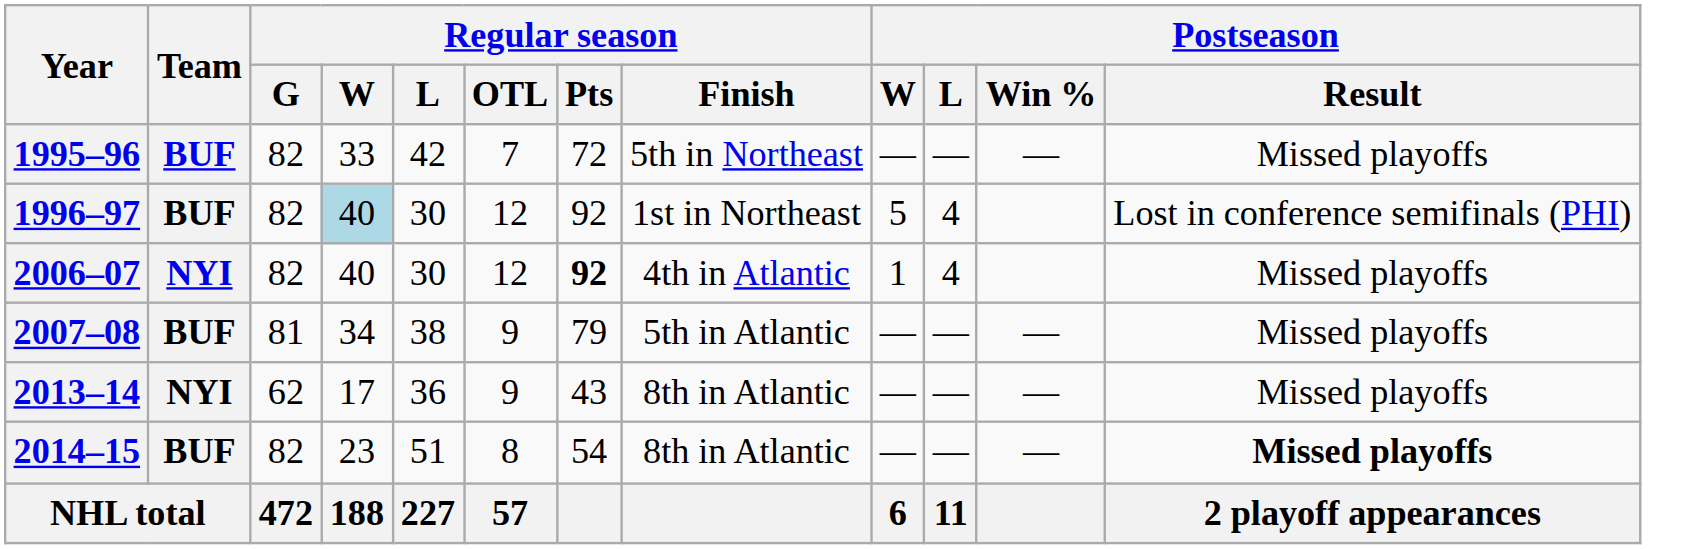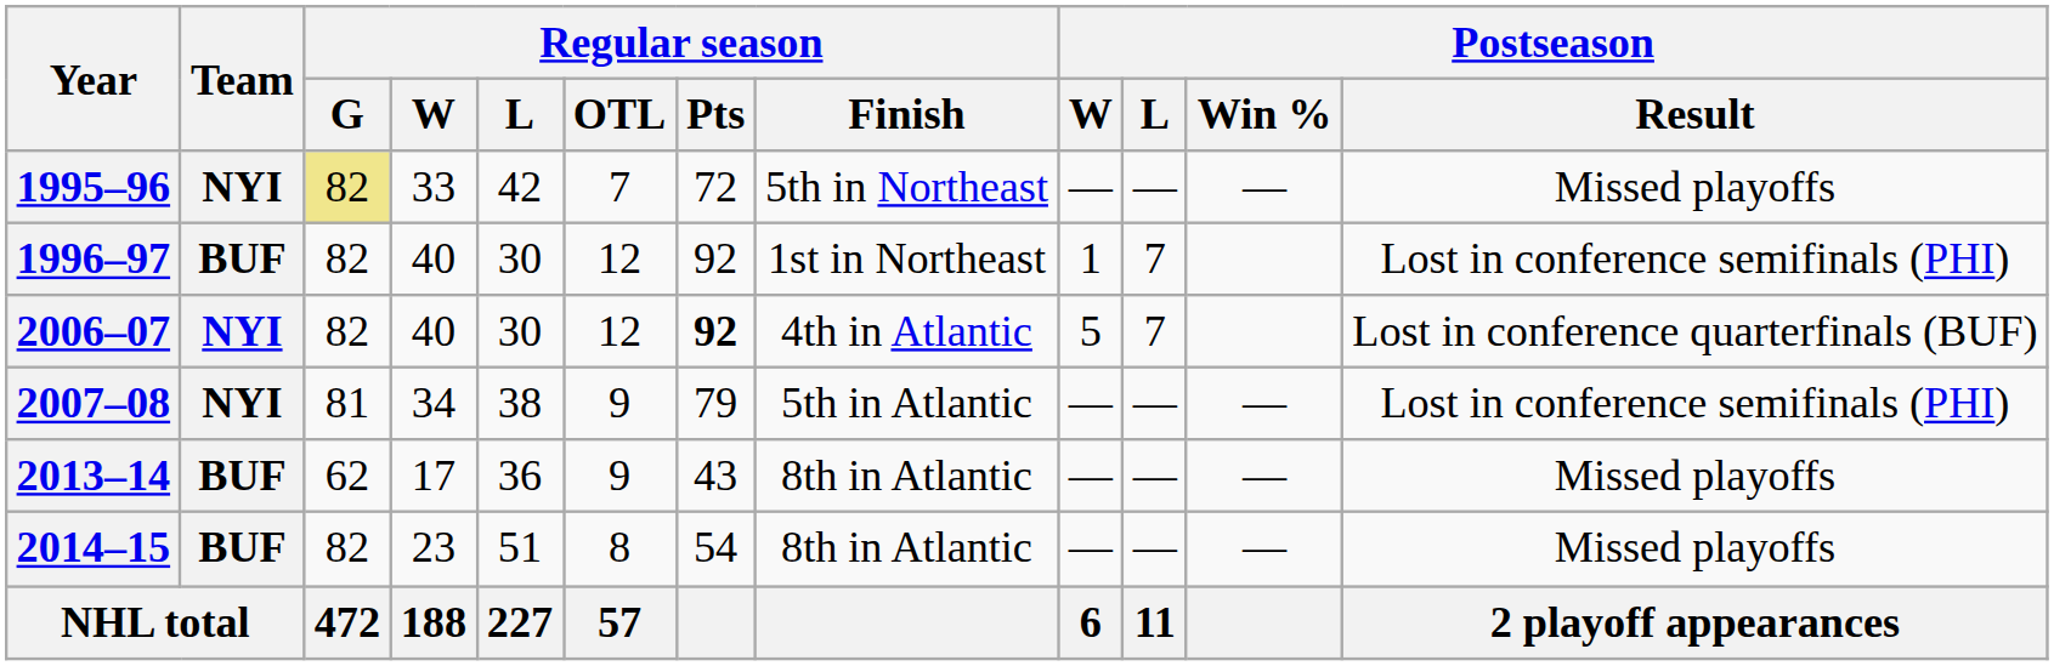1995–96 | Team: BUF -> NYI
1995–96 | Regular season / G: no background -> khaki background
1996–97 | Regular season / W: lightblue background -> no background
1996–97 | Postseason / W: 5 -> 1
1996–97 | Postseason / L: 4 -> 7
2006–07 | Postseason / W: 1 -> 5
2006–07 | Postseason / L: 4 -> 7
2006–07 | Postseason / Result: Missed playoffs -> Lost in conference quarterfinals (BUF)
2007–08 | Team: BUF -> NYI
2007–08 | Postseason / Result: Missed playoffs -> Lost in conference semifinals (PHI)
2013–14 | Team: NYI -> BUF
2014–15 | Postseason / Result: bold -> normal
